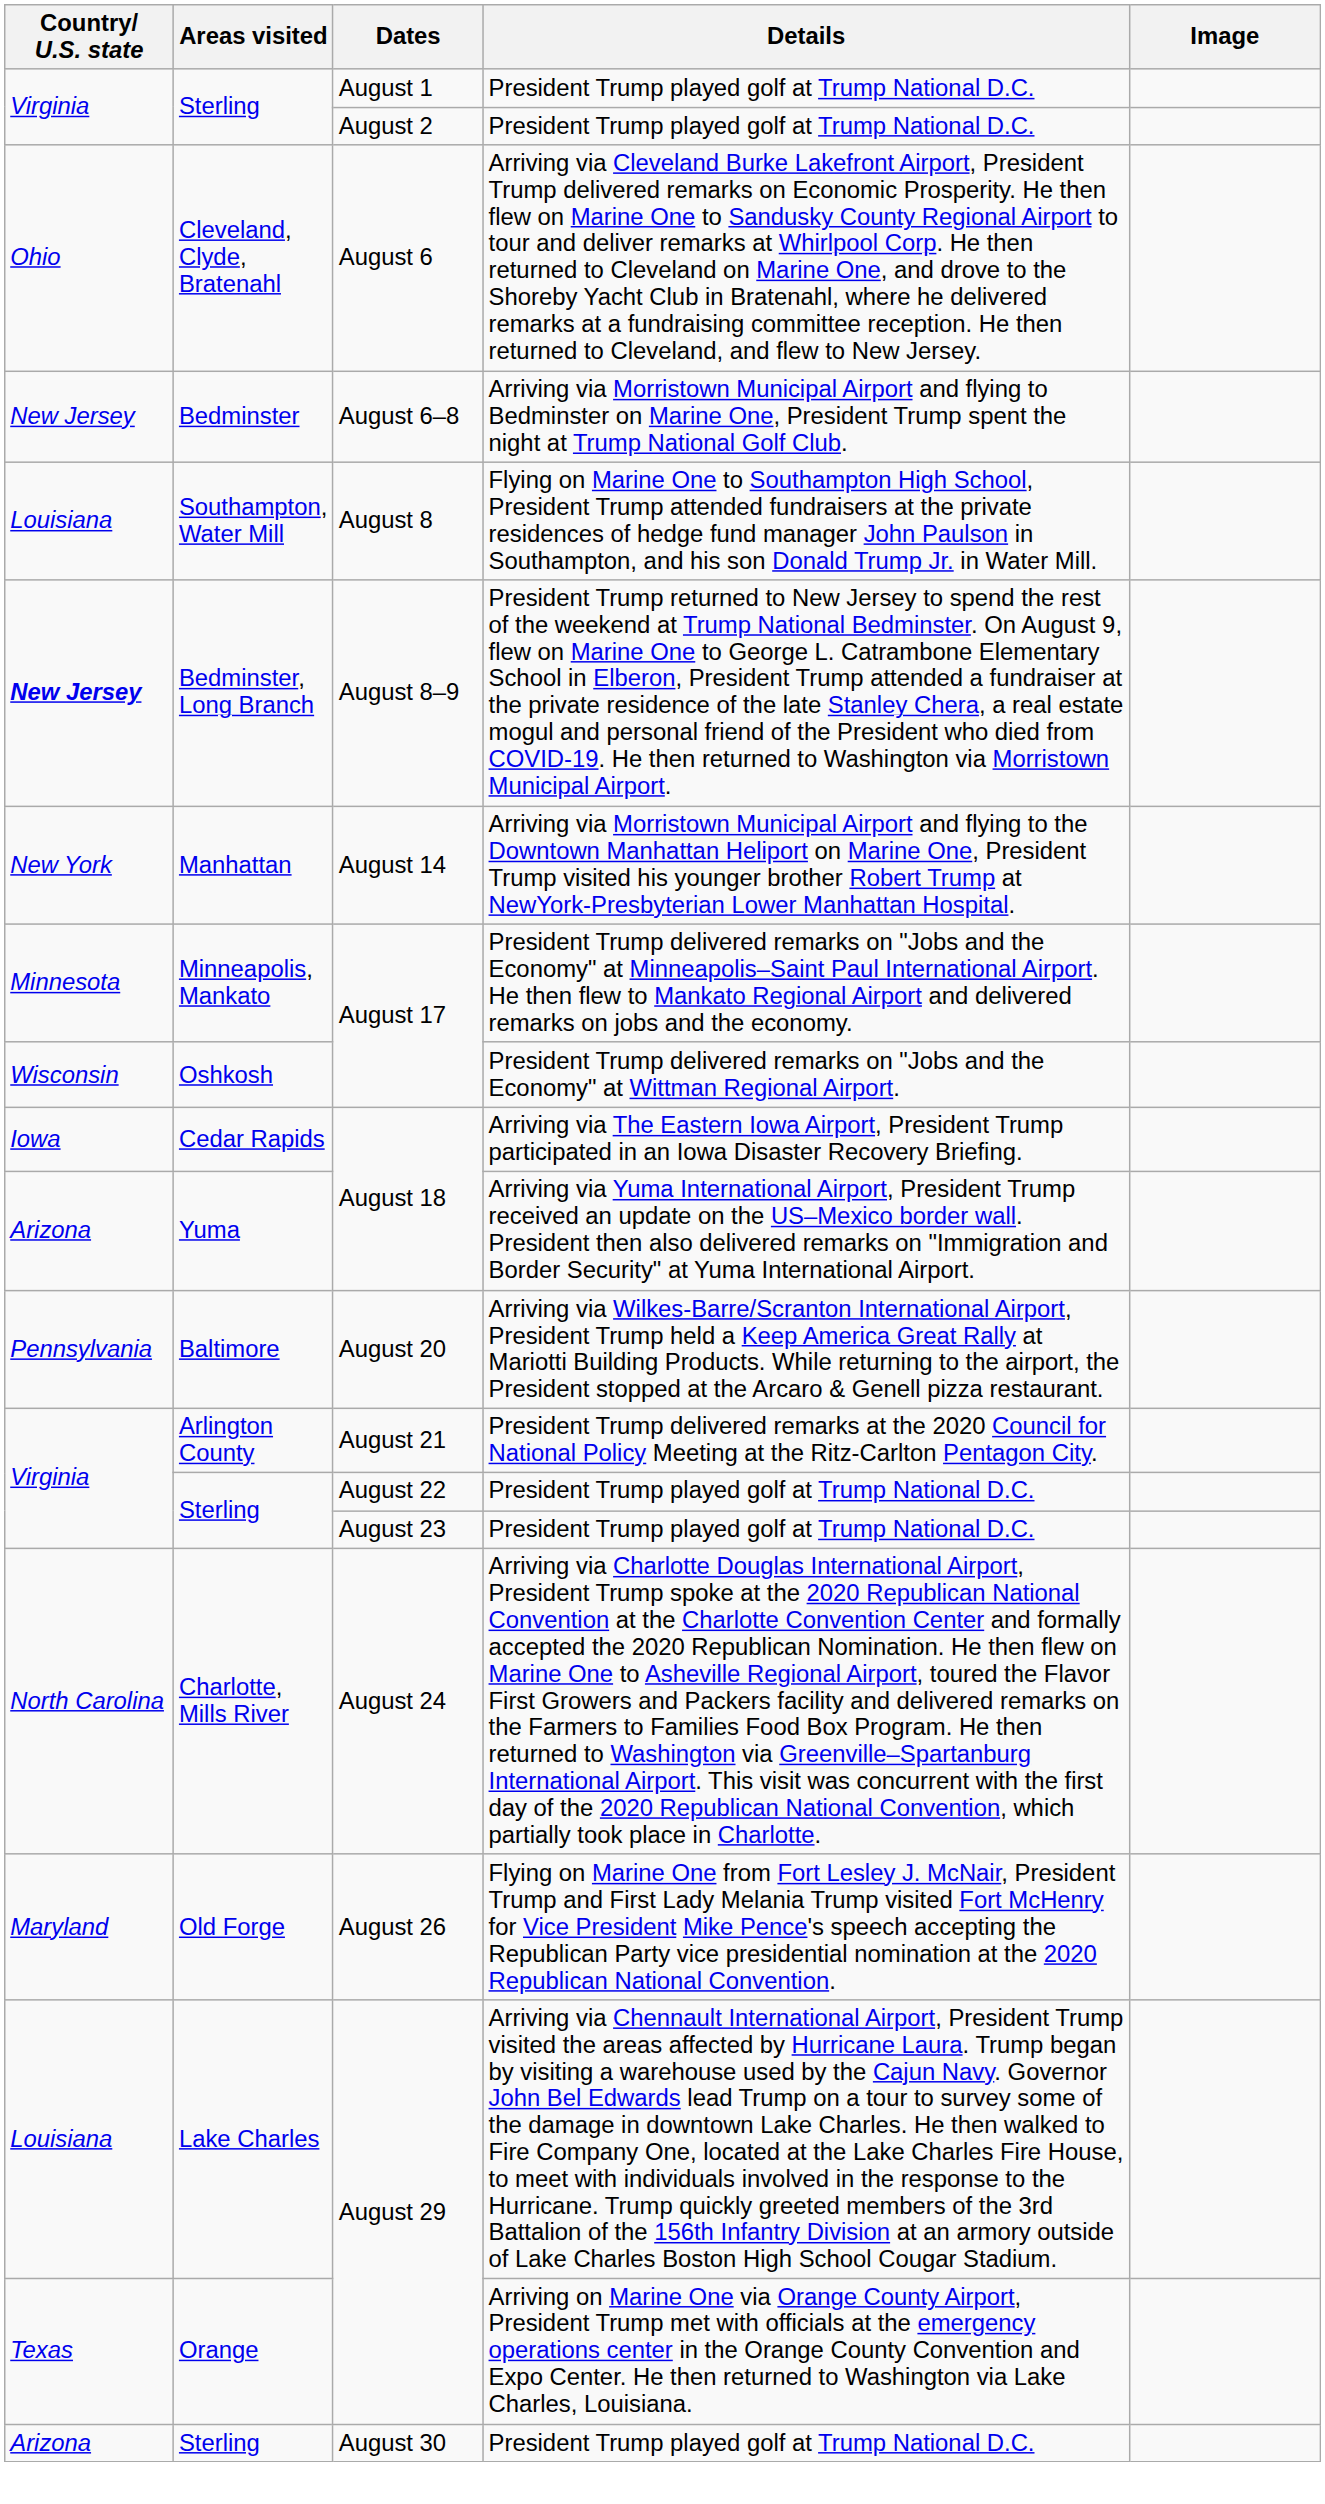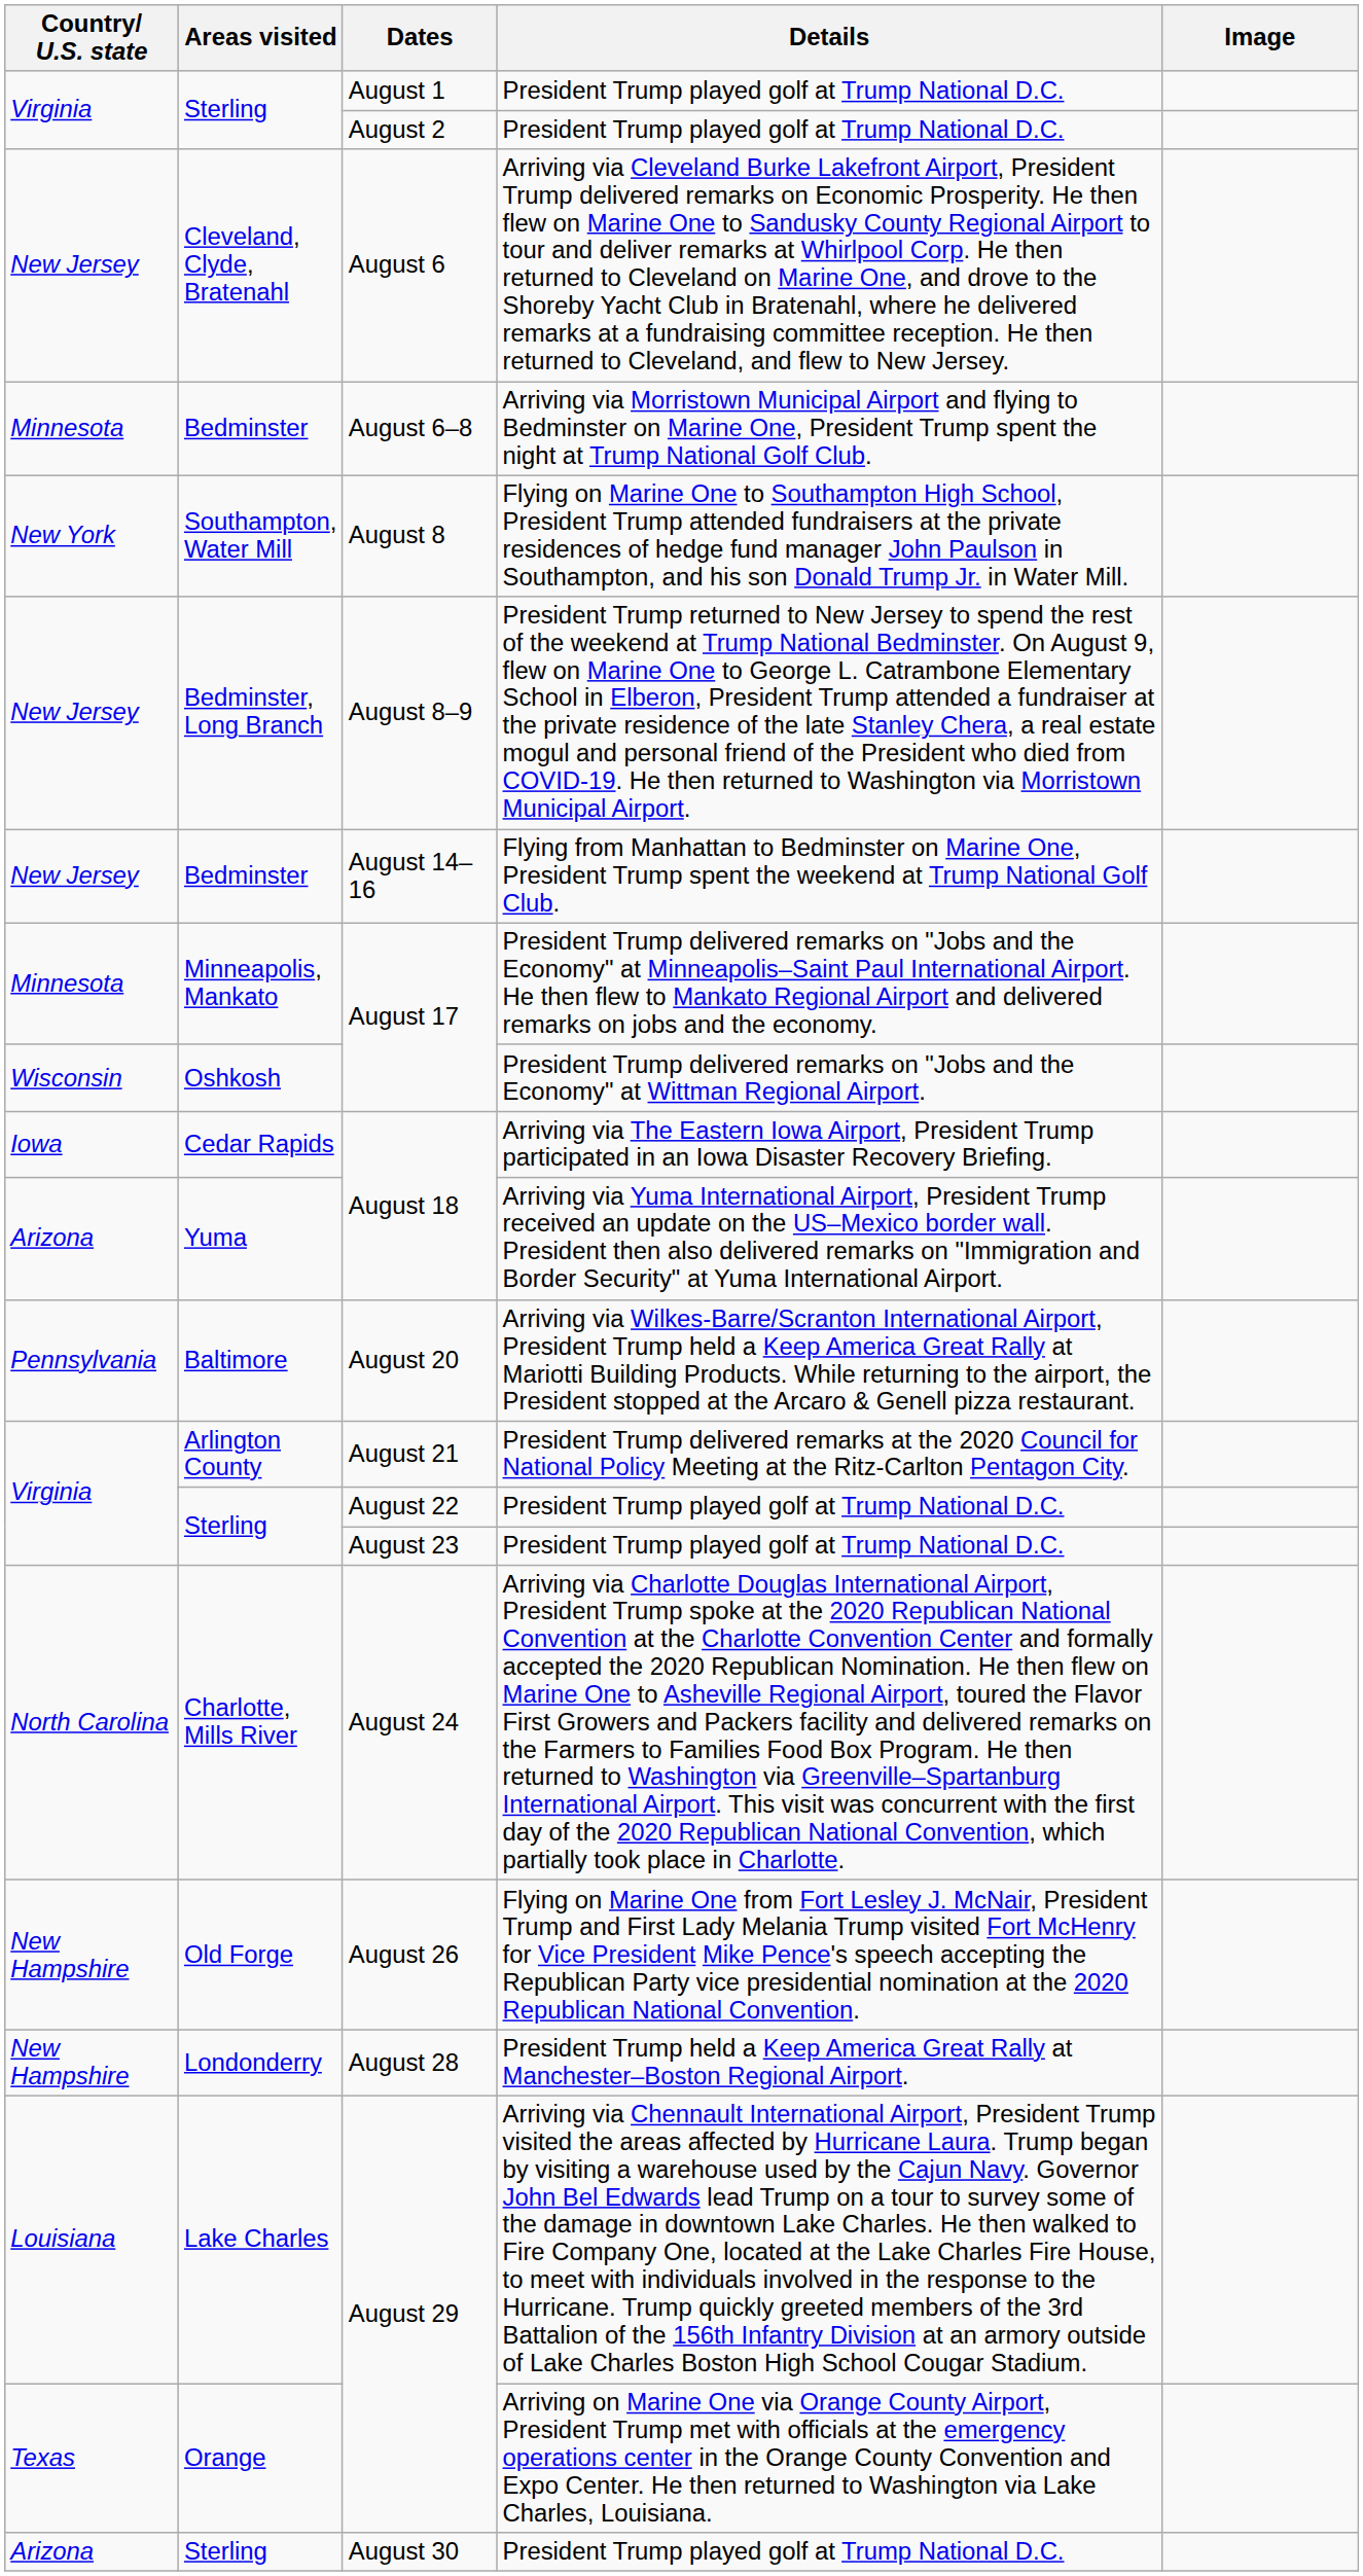August 6 | Country/ U.S. state: Ohio -> New Jersey
August 6–8 | Country/ U.S. state: New Jersey -> Minnesota
August 8 | Country/ U.S. state: Louisiana -> New York
August 8–9 | Country/ U.S. state: bold -> normal
- row: New York | Manhattan | August 14 | Arriving via Morristown Municipal Airport and flying to the Downtown Manhattan Heliport on Marine One, President Trump visited his younger brother Robert Trump at NewYork-Presbyterian Lower Manhattan Hospital.
+ row: New Jersey | Bedminster | August 14–16 | Flying from Manhattan to Bedminster on Marine One, President Trump spent the weekend at Trump National Golf Club.
August 26 | Country/ U.S. state: Maryland -> New Hampshire
+ row: New Hampshire | Londonderry | August 28 | President Trump held a Keep America Great Rally at Manchester–Boston Regional Airport.
